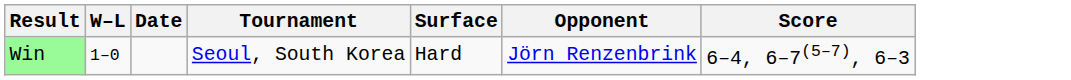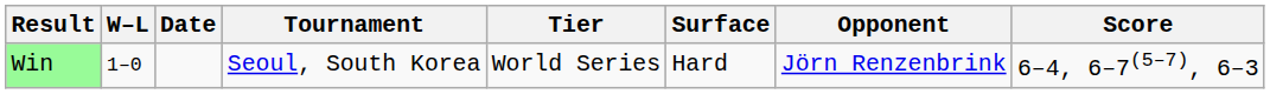+ column: Tier | World Series
